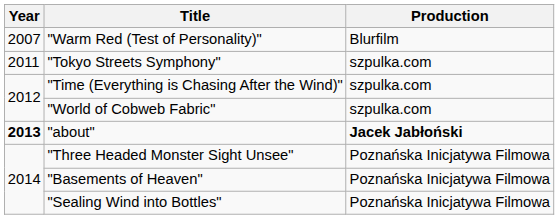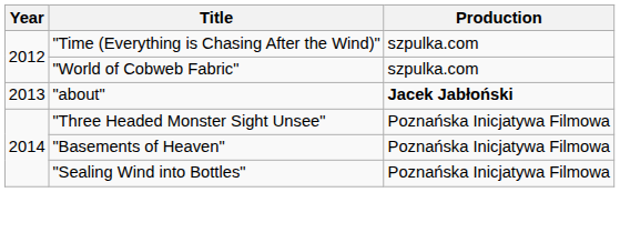- row: 2007 | "Warm Red (Test of Personality)" | Blurfilm
- row: 2011 | "Tokyo Streets Symphony" | szpulka.com
"about" | Year: bold -> normal
